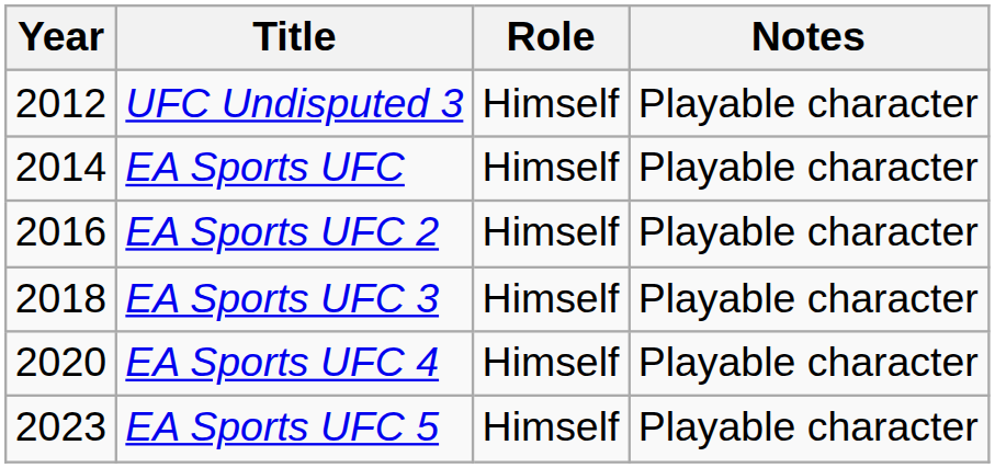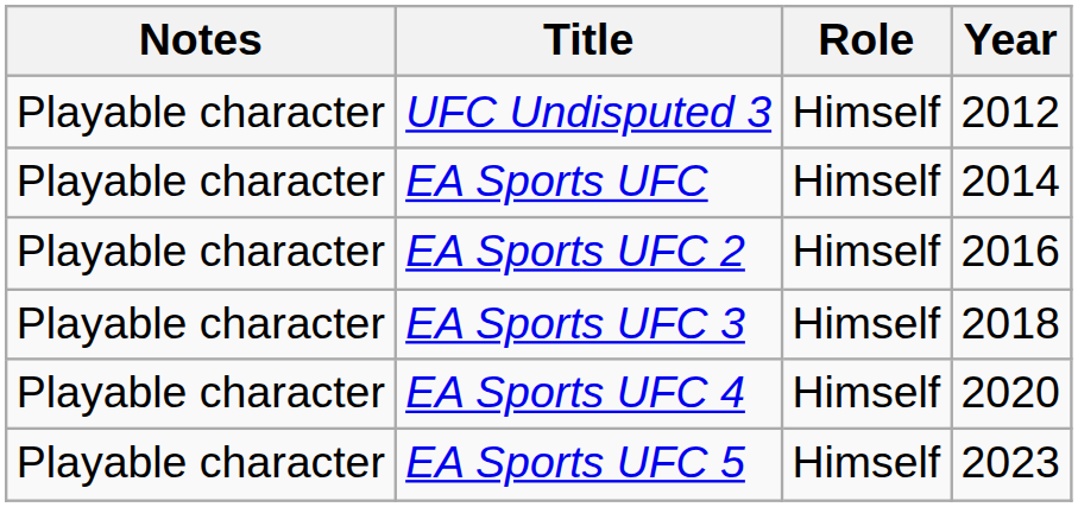columns swapped: Year <-> Notes
